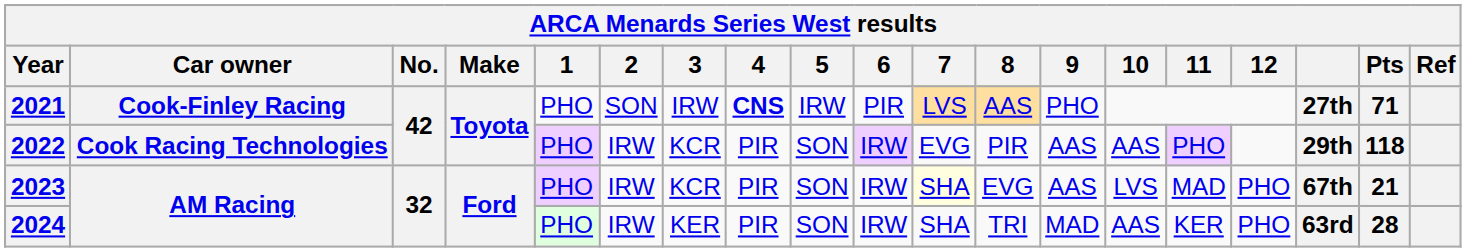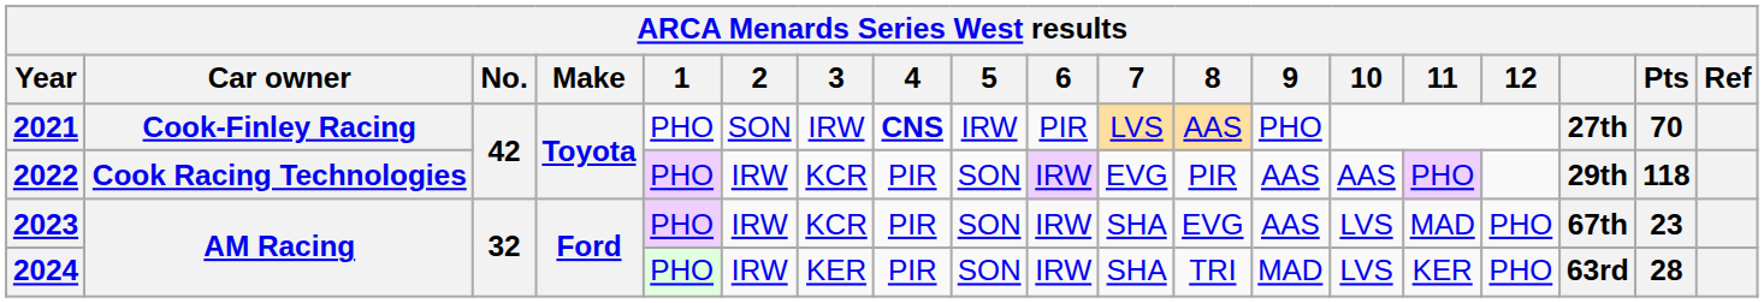2021 | Pts: 71 -> 70
2023 | 7: lightyellow background -> no background
2023 | Pts: 21 -> 23
2024 | 10: AAS -> LVS
